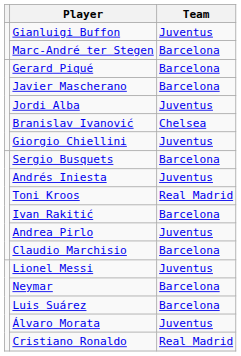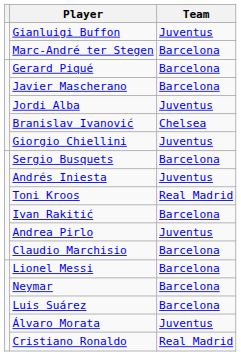Lionel Messi | Team: Juventus -> Barcelona
